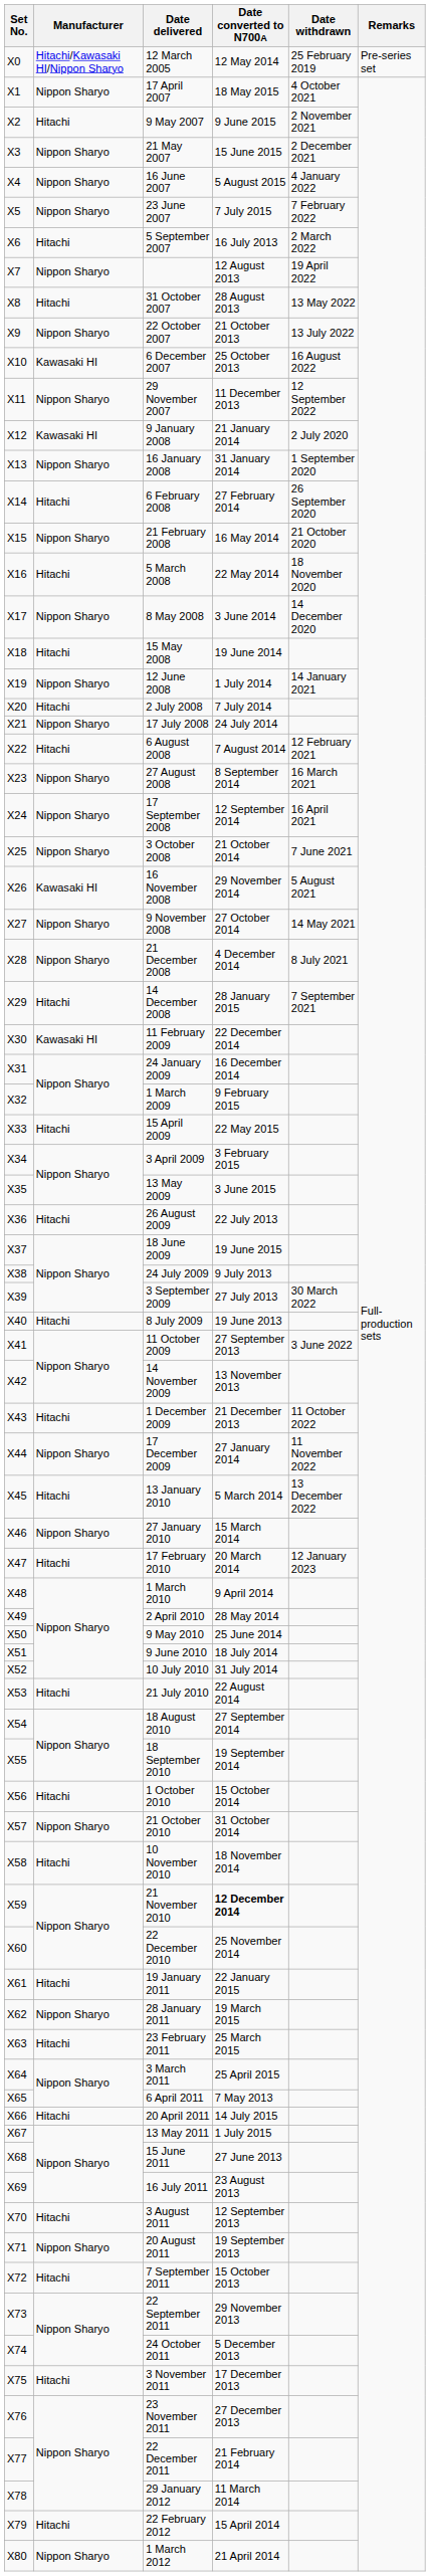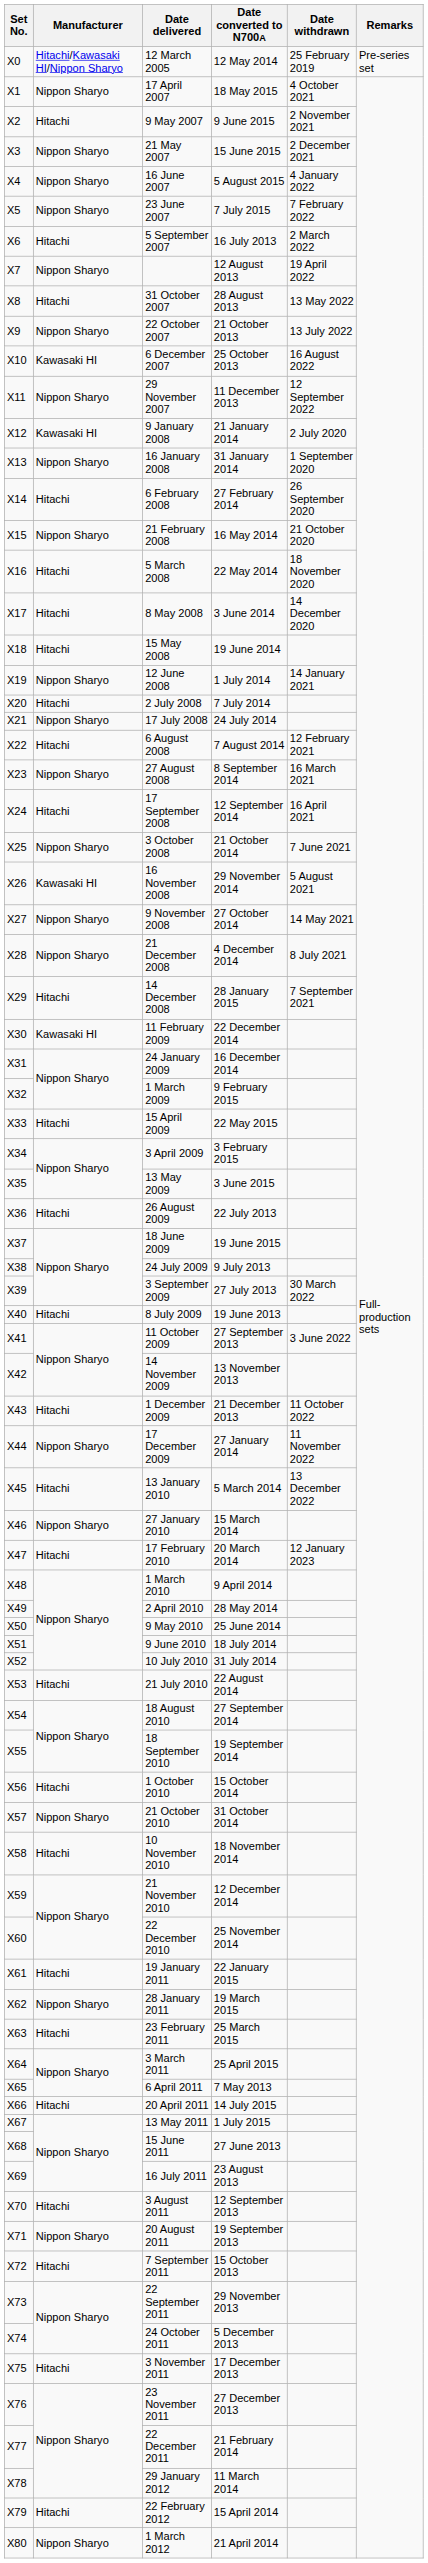8 May 2008 | Manufacturer: Nippon Sharyo -> Hitachi
17 September 2008 | Manufacturer: Nippon Sharyo -> Hitachi
21 November 2010 | Date converted to N700A: bold -> normal
